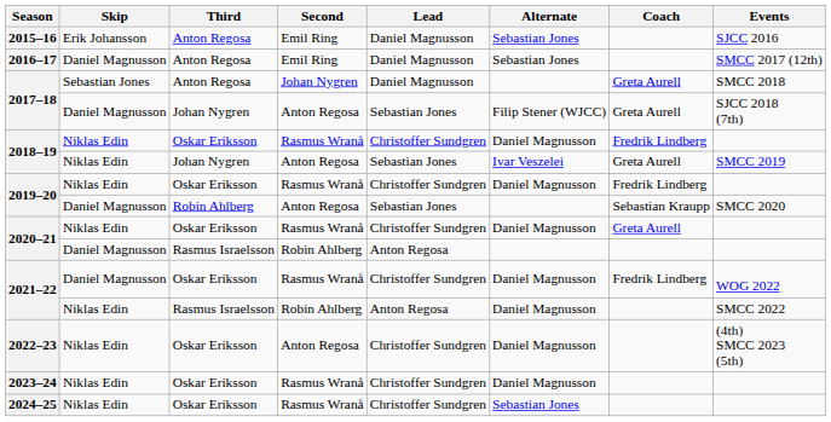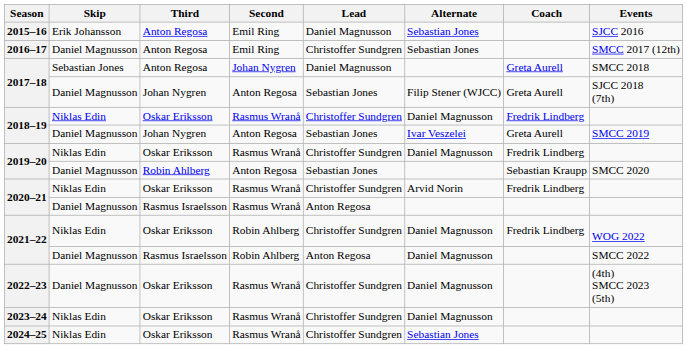2016–17 | Lead: Daniel Magnusson -> Christoffer Sundgren
2018–19 / Johan Nygren | Skip: Niklas Edin -> Daniel Magnusson
2020–21 / Oskar Eriksson | Alternate: Daniel Magnusson -> Arvid Norin
2020–21 / Oskar Eriksson | Coach: Greta Aurell -> Fredrik Lindberg
2020–21 / Rasmus Israelsson | Second: Robin Ahlberg -> Rasmus Wranå
2021–22 / Oskar Eriksson | Skip: Daniel Magnusson -> Niklas Edin
2021–22 / Oskar Eriksson | Second: Rasmus Wranå -> Robin Ahlberg
2021–22 / Rasmus Israelsson | Skip: Niklas Edin -> Daniel Magnusson
2022–23 | Skip: Niklas Edin -> Daniel Magnusson
2022–23 | Second: Anton Regosa -> Rasmus Wranå
